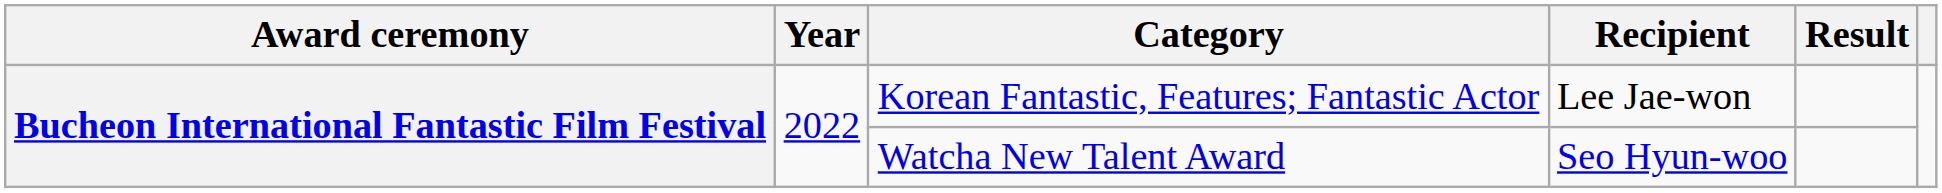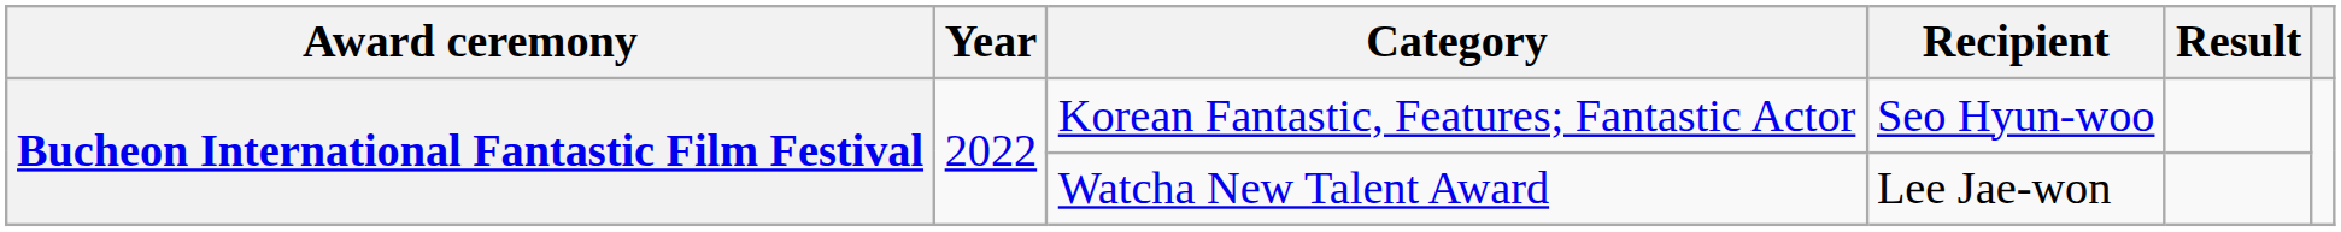Korean Fantastic, Features; Fantastic Actor | Recipient: Lee Jae-won -> Seo Hyun-woo
Watcha New Talent Award | Recipient: Seo Hyun-woo -> Lee Jae-won
